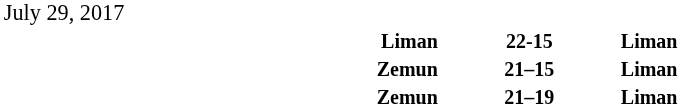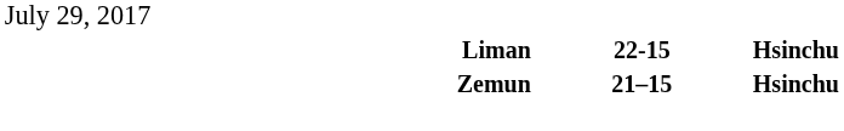22-15 | column 5: Liman -> Hsinchu
21–15 | column 5: Liman -> Hsinchu
- row: Zemun | 21–19 | Liman
